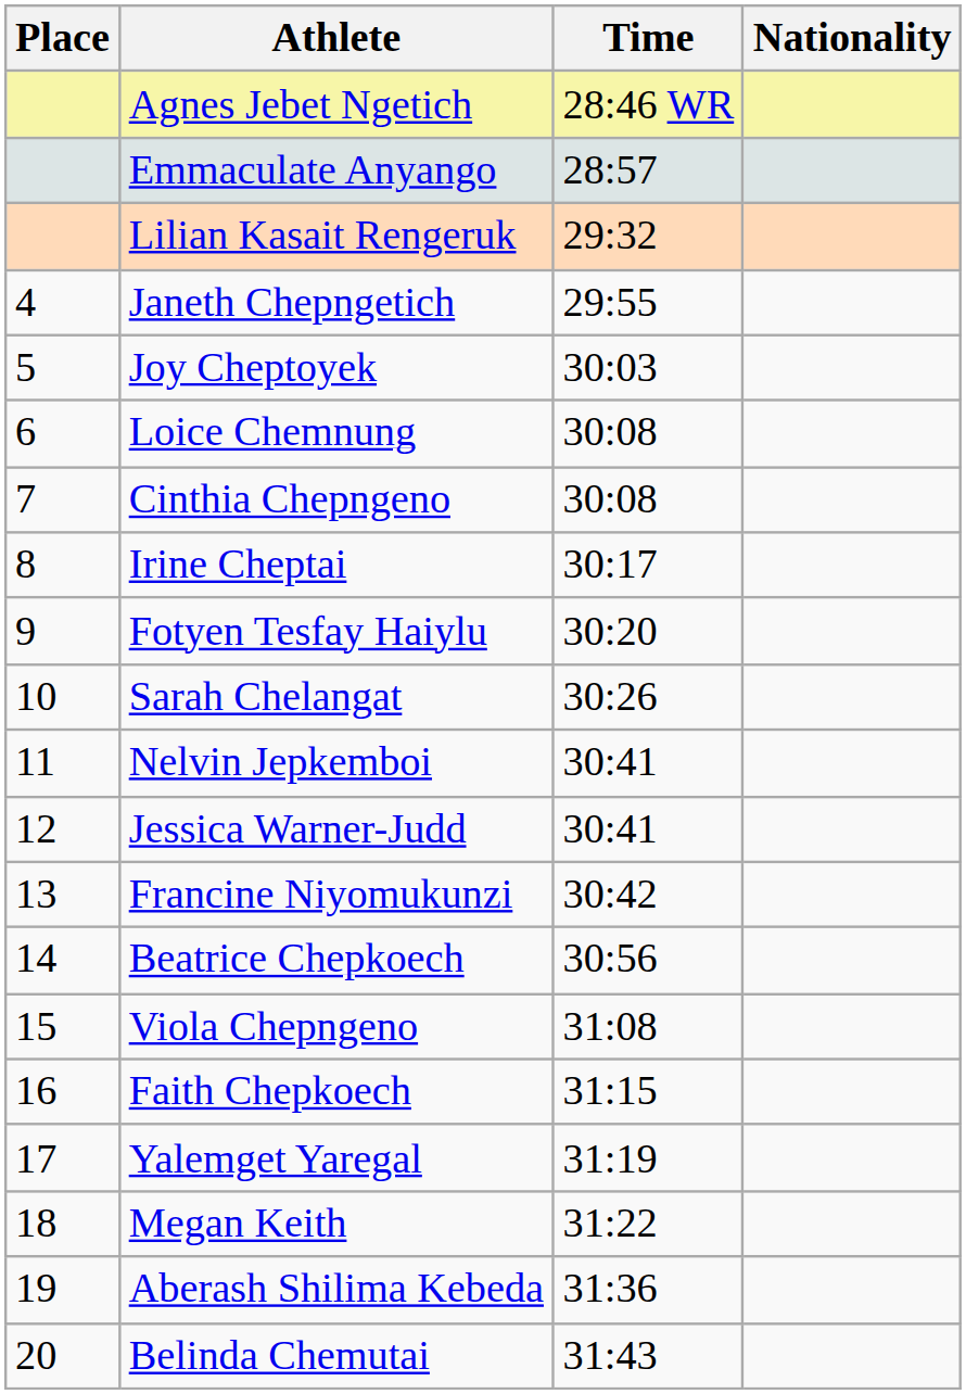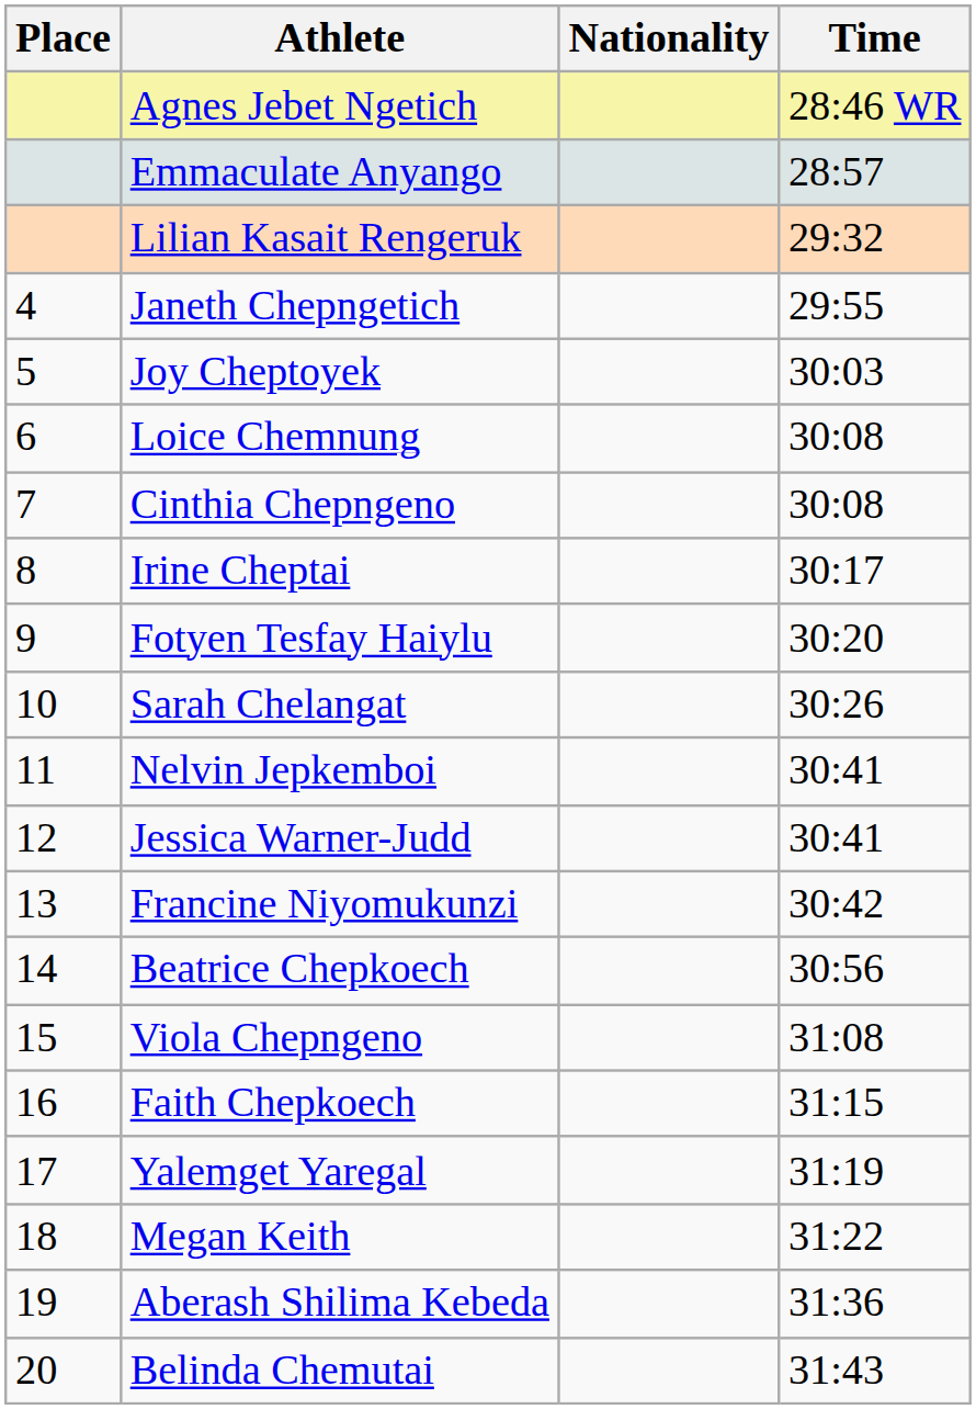columns swapped: Nationality <-> Time
